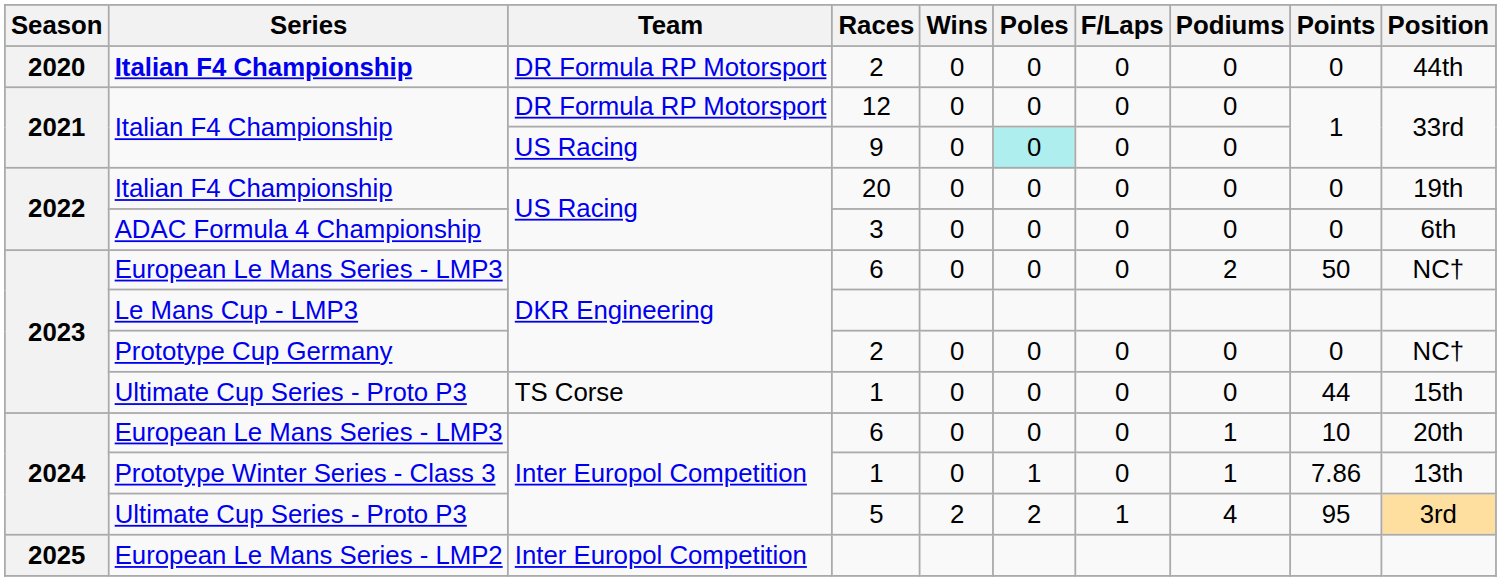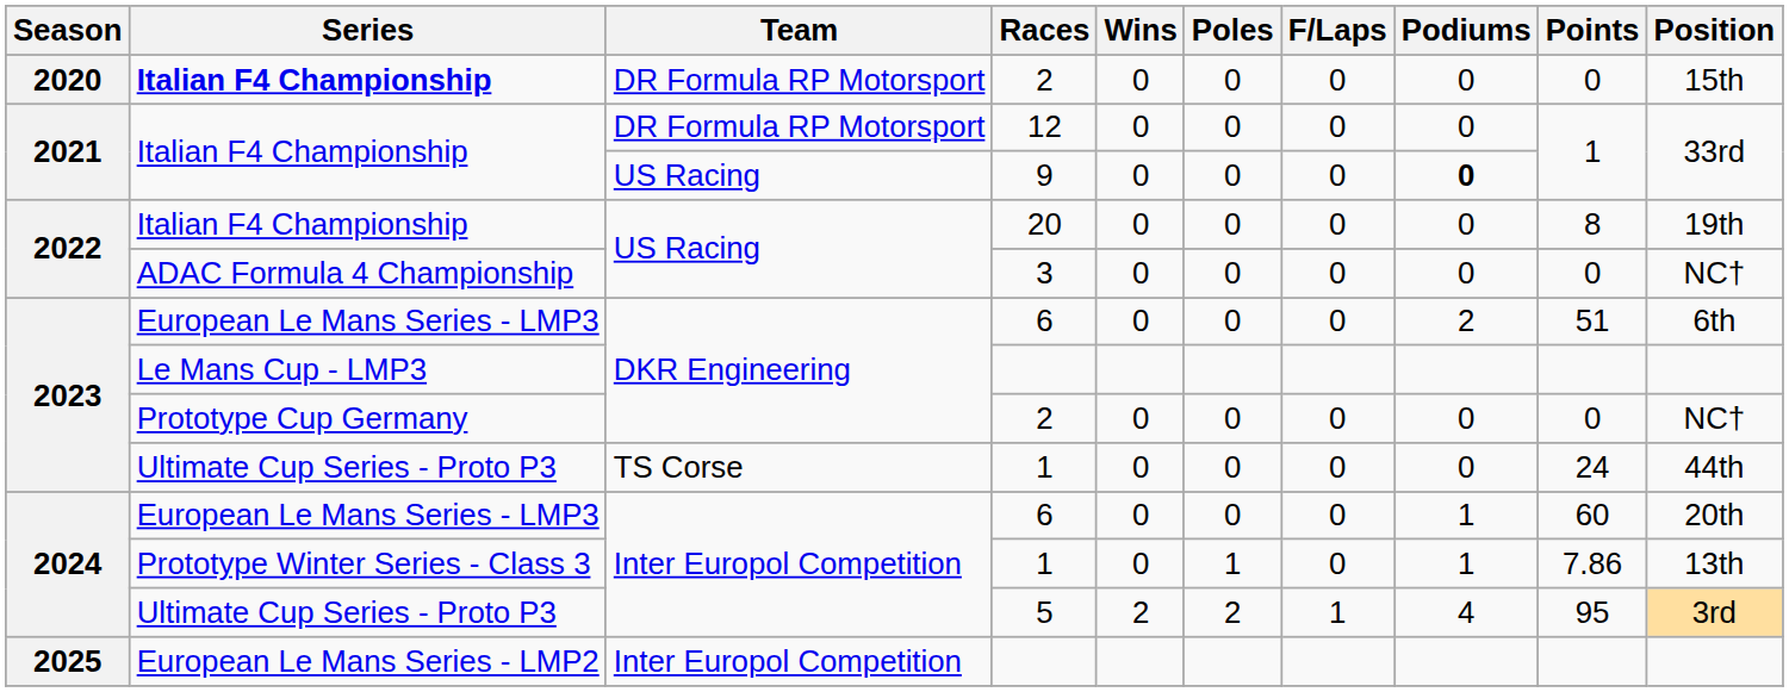2020 / 2 | Position: 44th -> 15th
9 | Poles: paleturquoise background -> no background
9 | Podiums: normal -> bold
20 | Points: 0 -> 8
3 | Position: 6th -> NC†
2023 / 6 | Points: 50 -> 51
2023 / 6 | Position: NC† -> 6th
2023 / 1 | Points: 44 -> 24
2023 / 1 | Position: 15th -> 44th
2024 / 6 | Points: 10 -> 60
